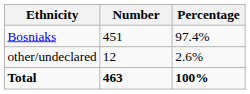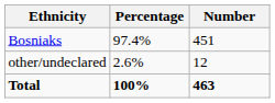columns swapped: Number <-> Percentage
